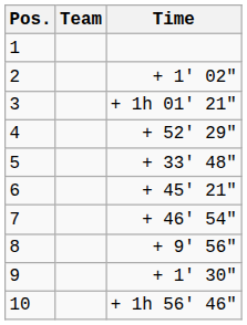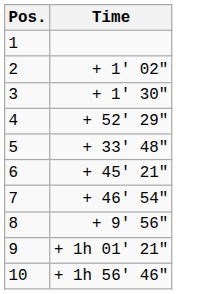- column: Team
3 | Time: + 1h 01' 21" -> + 1' 30"
9 | Time: + 1' 30" -> + 1h 01' 21"
